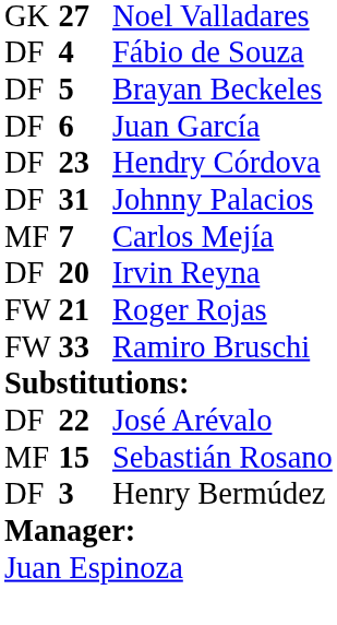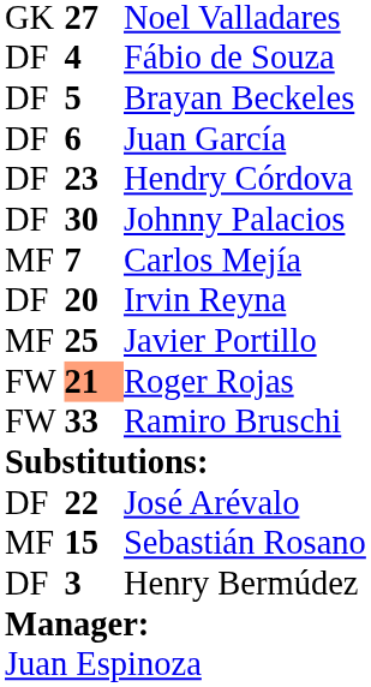Johnny Palacios | column 2: 31 -> 30
+ row: MF | 25 | Javier Portillo
Roger Rojas | column 2: no background -> lightsalmon background
